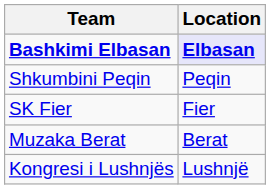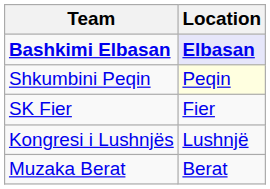Shkumbini Peqin | Location: no background -> lightyellow background
rows swapped: Kongresi i Lushnjës <-> Muzaka Berat
